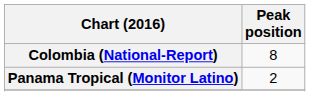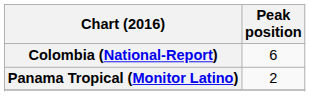Colombia (National-Report) | Peak position: 8 -> 6
